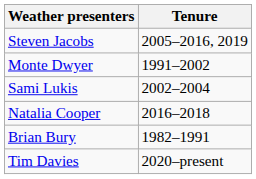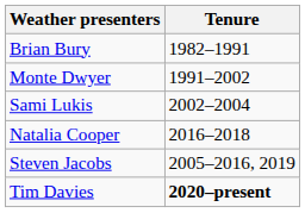rows swapped: Brian Bury <-> Steven Jacobs
Tim Davies | Tenure: normal -> bold
